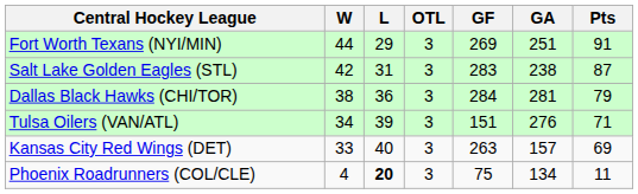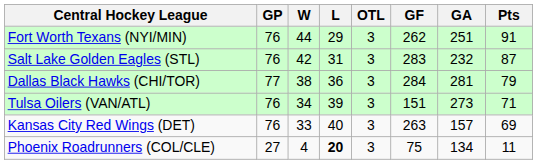+ column: GP | 76 | 76 | 77 | 76 | 76 | 27
Fort Worth Texans (NYI/MIN) | GF: 269 -> 262
Salt Lake Golden Eagles (STL) | GA: 238 -> 232
Tulsa Oilers (VAN/ATL) | GA: 276 -> 273
